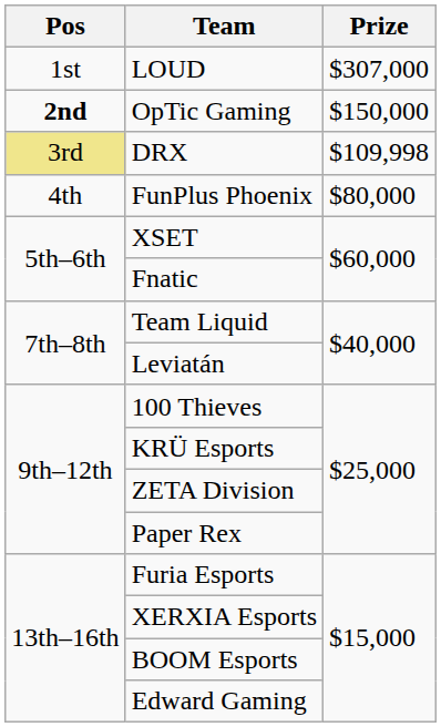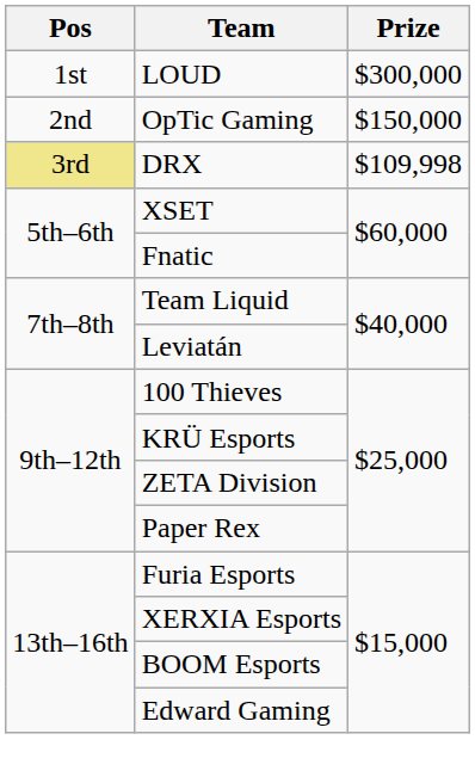LOUD | Prize: $307,000 -> $300,000
OpTic Gaming | Pos: bold -> normal
- row: 4th | FunPlus Phoenix | $80,000
